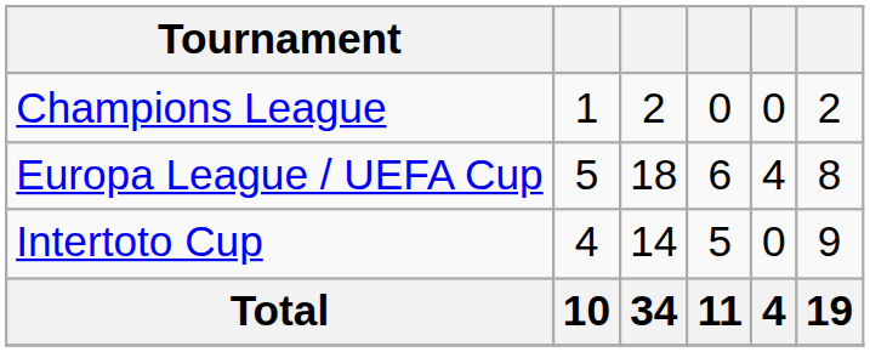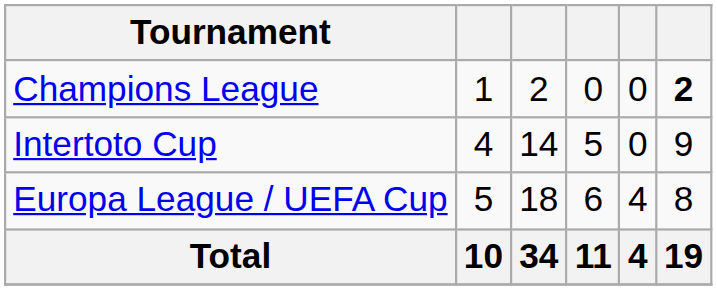Champions League | column 6: normal -> bold
rows swapped: Europa League / UEFA Cup <-> Intertoto Cup
